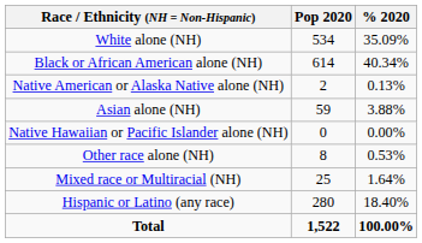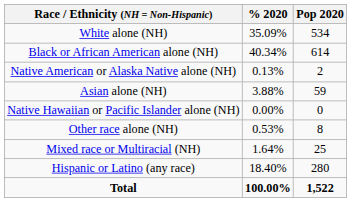columns swapped: Pop 2020 <-> % 2020
